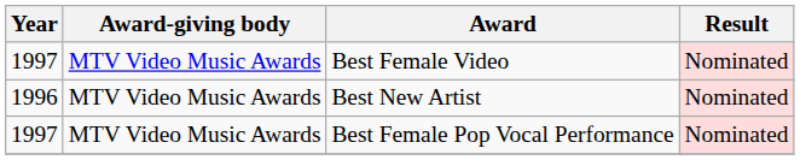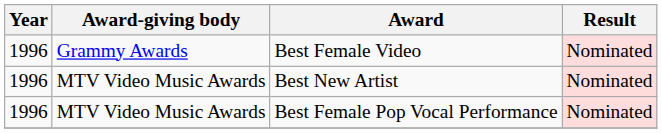Best Female Video | Year: 1997 -> 1996
Best Female Video | Award-giving body: MTV Video Music Awards -> Grammy Awards
Best Female Pop Vocal Performance | Year: 1997 -> 1996
